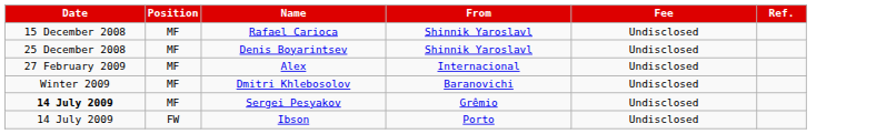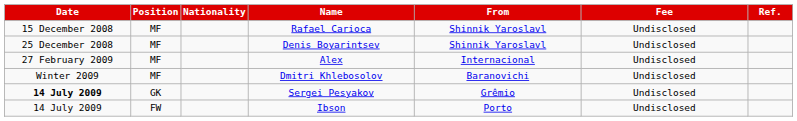+ column: Nationality
Sergei Pesyakov | Position: MF -> GK
